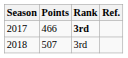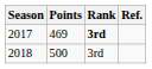2017 | Points: 466 -> 469
2018 | Points: 507 -> 500
